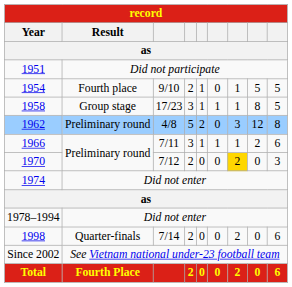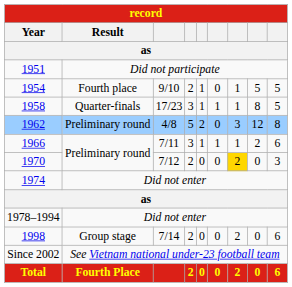1958 | Result: Group stage -> Quarter-finals
1998 | Result: Quarter-finals -> Group stage
